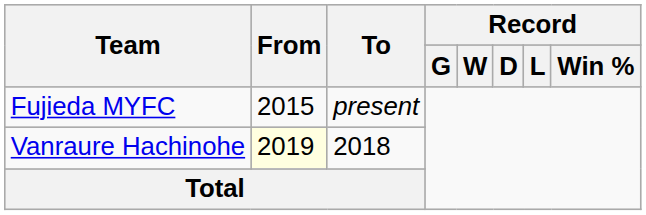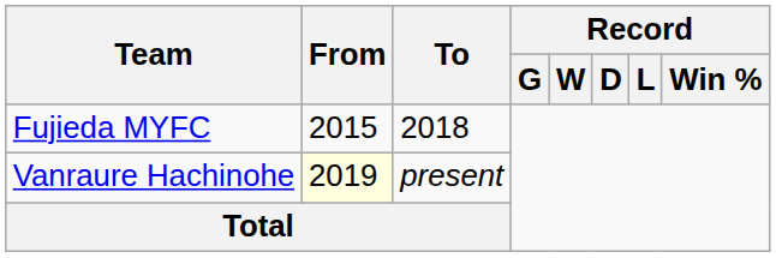Fujieda MYFC | To: present -> 2018
Vanraure Hachinohe | To: 2018 -> present
